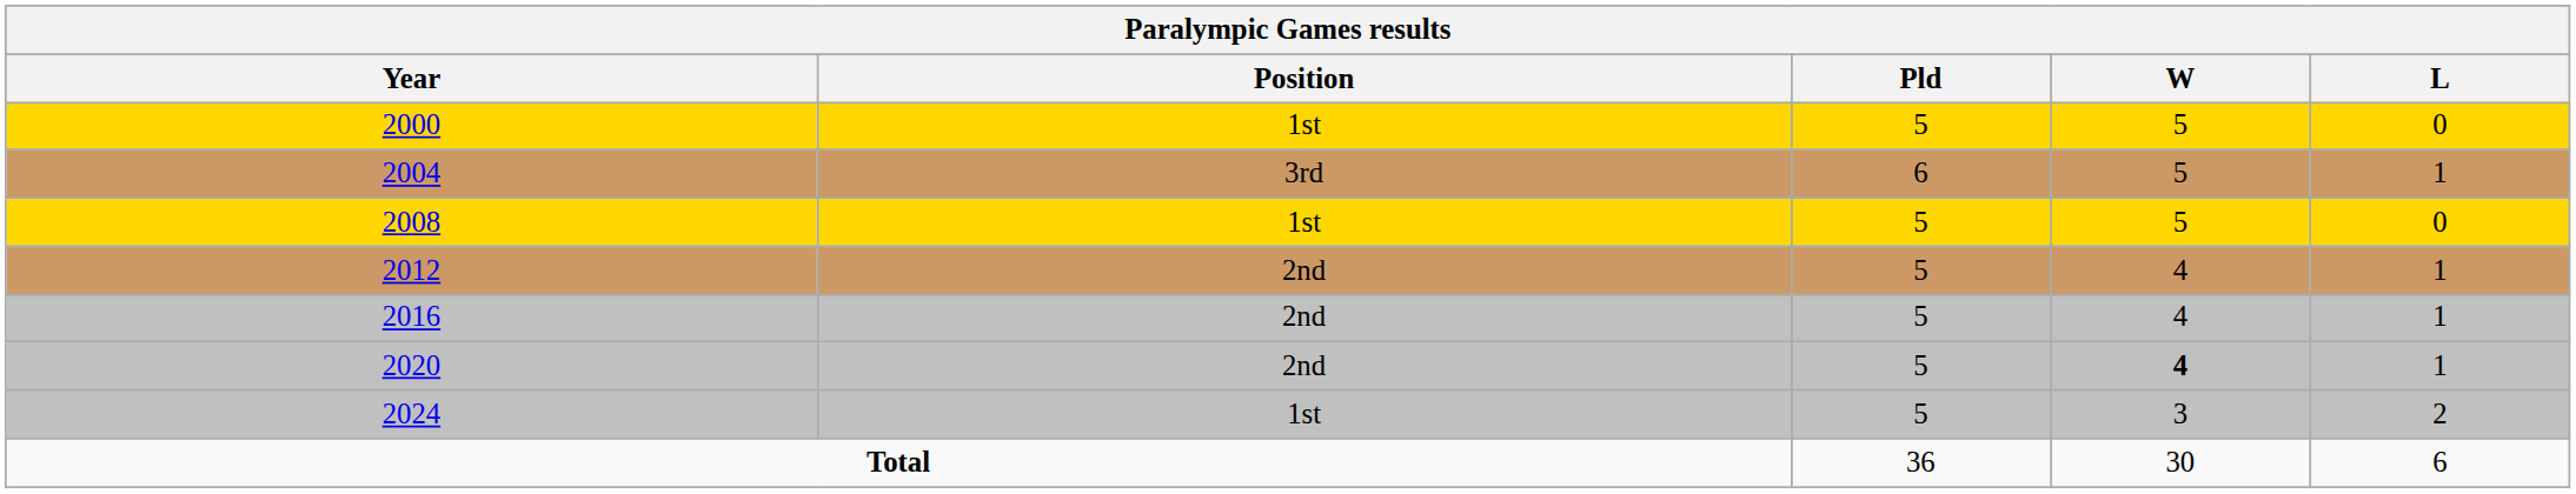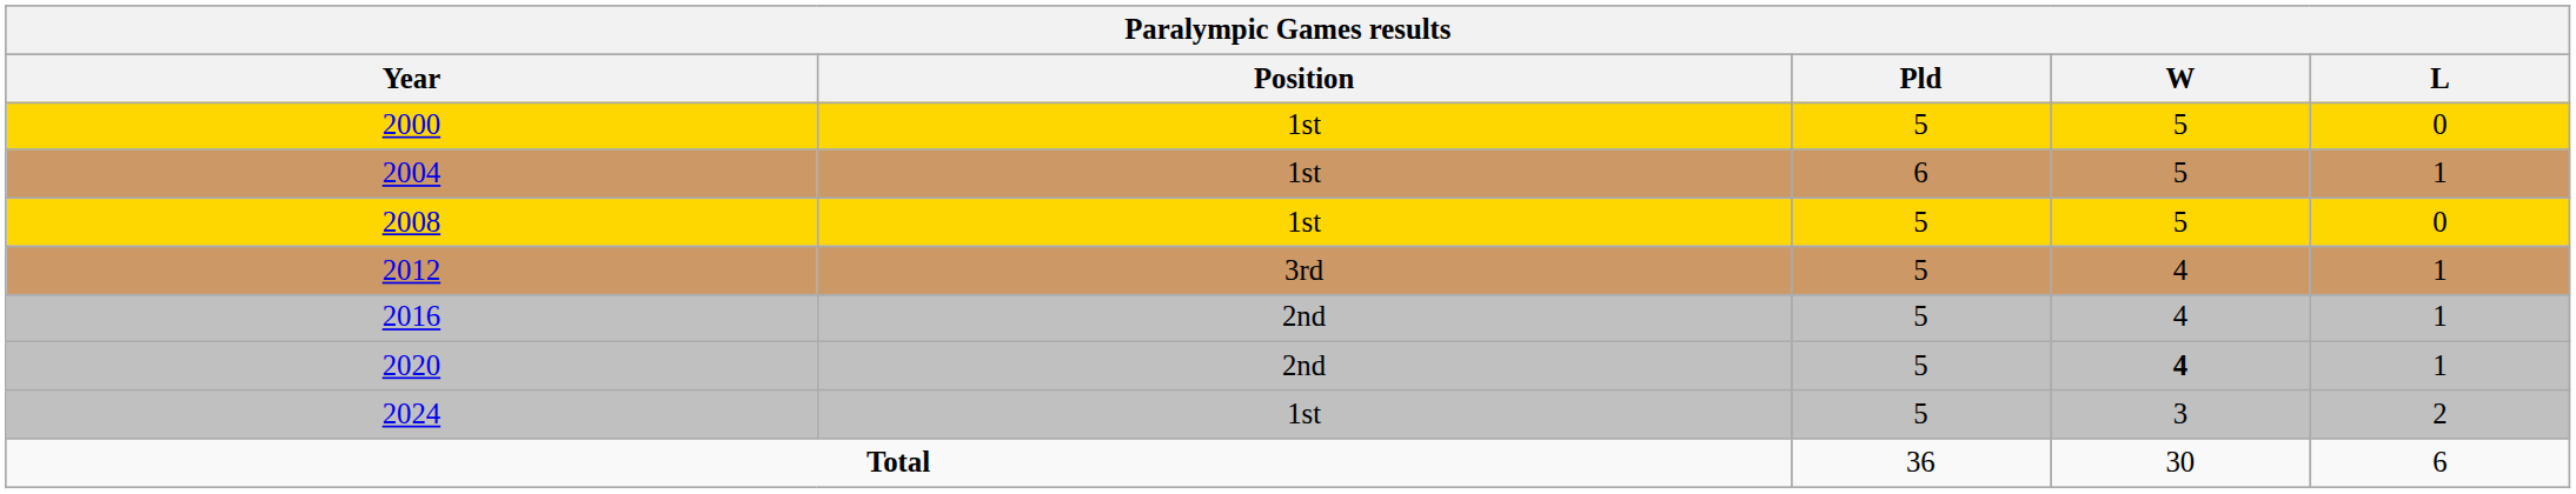2004 | Position: 3rd -> 1st
2012 | Position: 2nd -> 3rd
